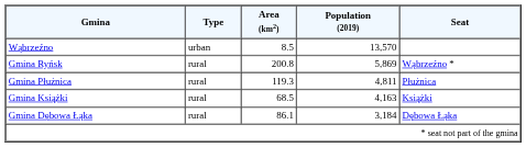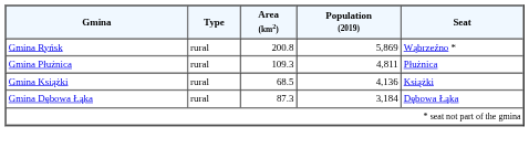- row: Wąbrzeźno | urban | 8.5 | 13,570
Gmina Płużnica | Area (km2): 119.3 -> 109.3
Gmina Książki | Population (2019): 4,163 -> 4,136
Gmina Dębowa Łąka | Area (km2): 86.1 -> 87.3
